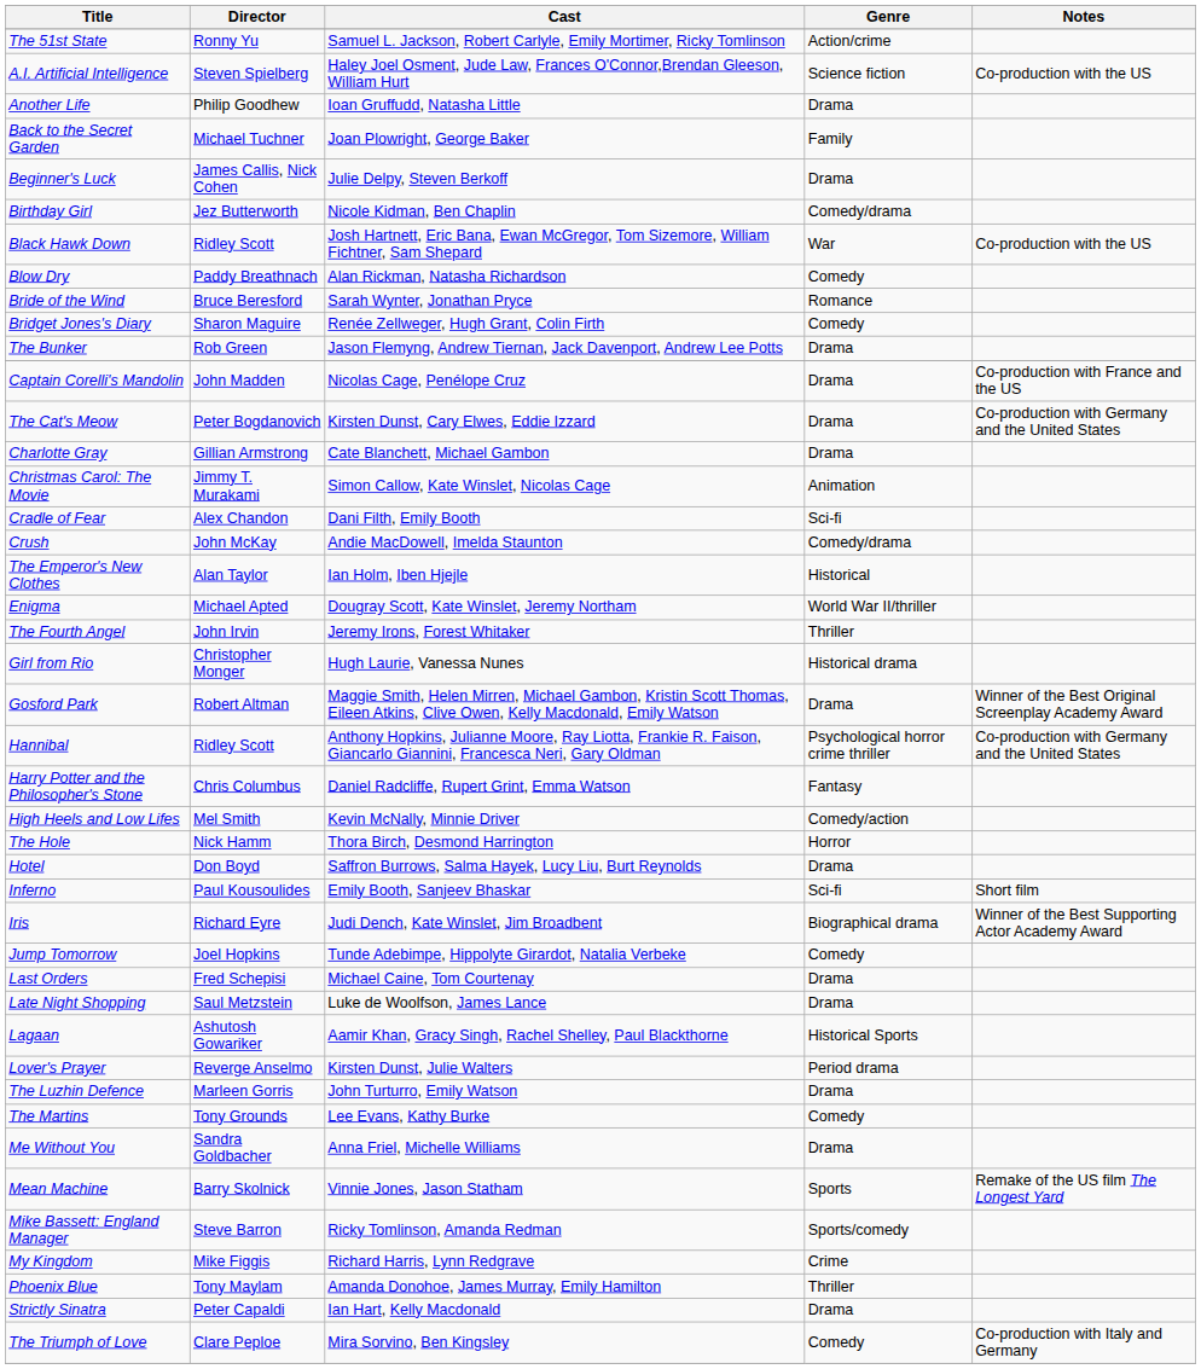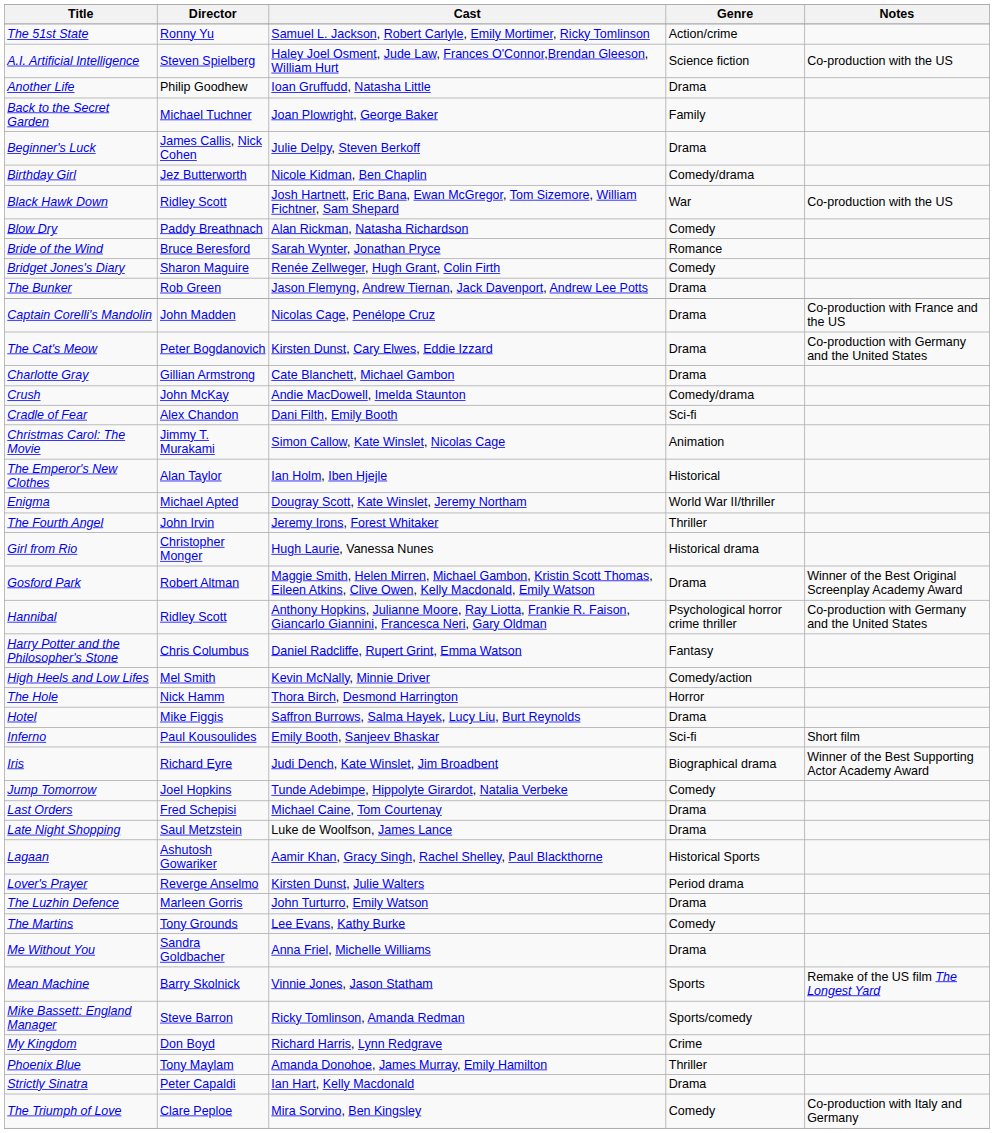rows swapped: Christmas Carol: The Movie <-> Crush
Hotel | Director: Don Boyd -> Mike Figgis
My Kingdom | Director: Mike Figgis -> Don Boyd
